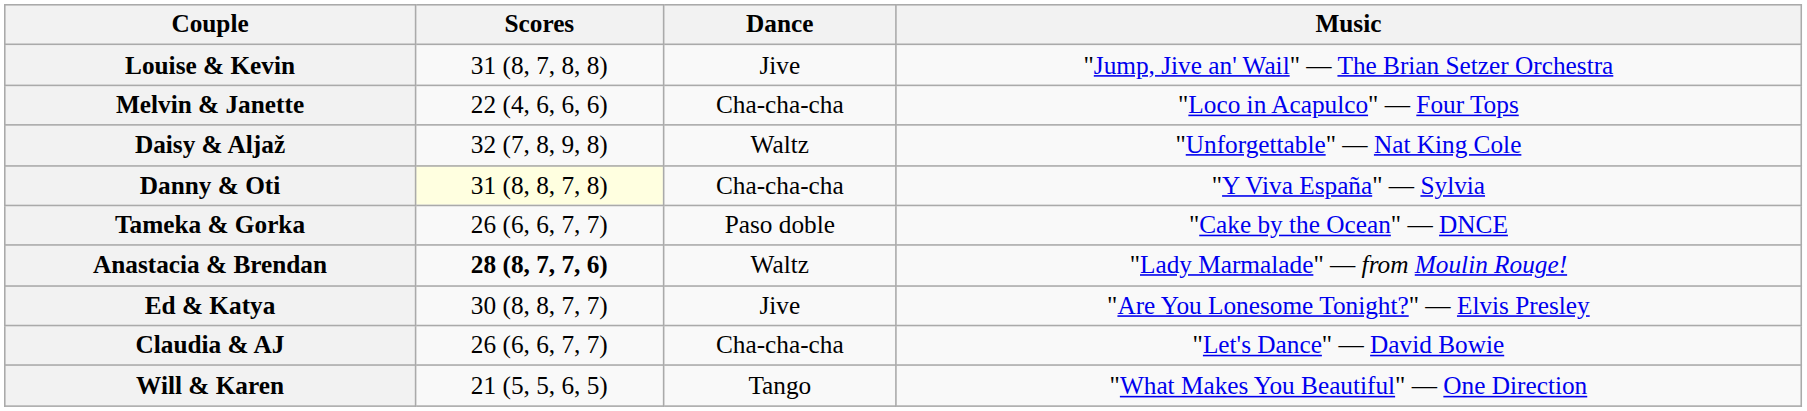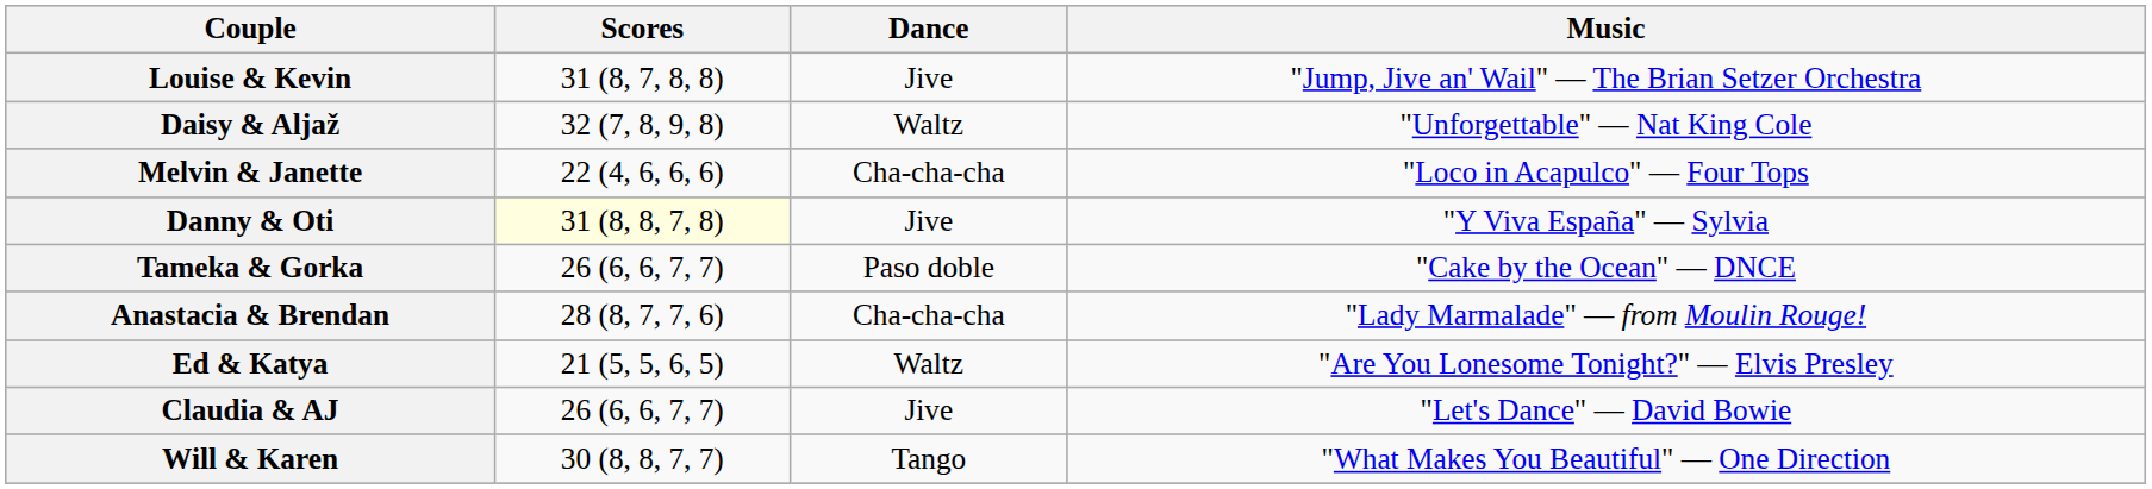rows swapped: Melvin & Janette <-> Daisy & Aljaž
Danny & Oti | Dance: Cha-cha-cha -> Jive
Anastacia & Brendan | Scores: bold -> normal
Anastacia & Brendan | Dance: Waltz -> Cha-cha-cha
Ed & Katya | Scores: 30 (8, 8, 7, 7) -> 21 (5, 5, 6, 5)
Ed & Katya | Dance: Jive -> Waltz
Claudia & AJ | Dance: Cha-cha-cha -> Jive
Will & Karen | Scores: 21 (5, 5, 6, 5) -> 30 (8, 8, 7, 7)
